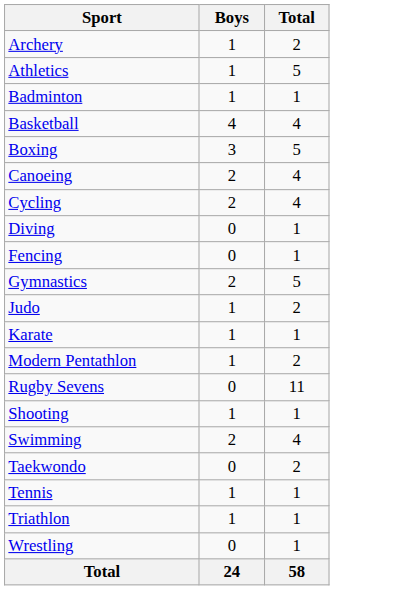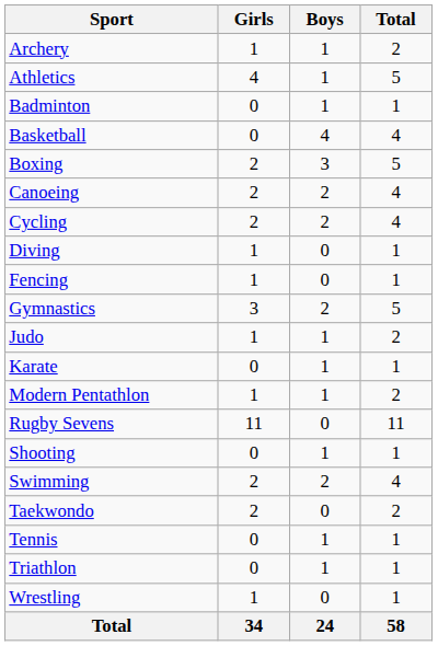+ column: Girls | 1 | 4 | 0 | 0 | 2 | 2 | 2 | 1 | 1 | 3 | 1 | 0 | 1 | 11 | 0 | 2 | 2 | 0 | 0 | 1 | 34
